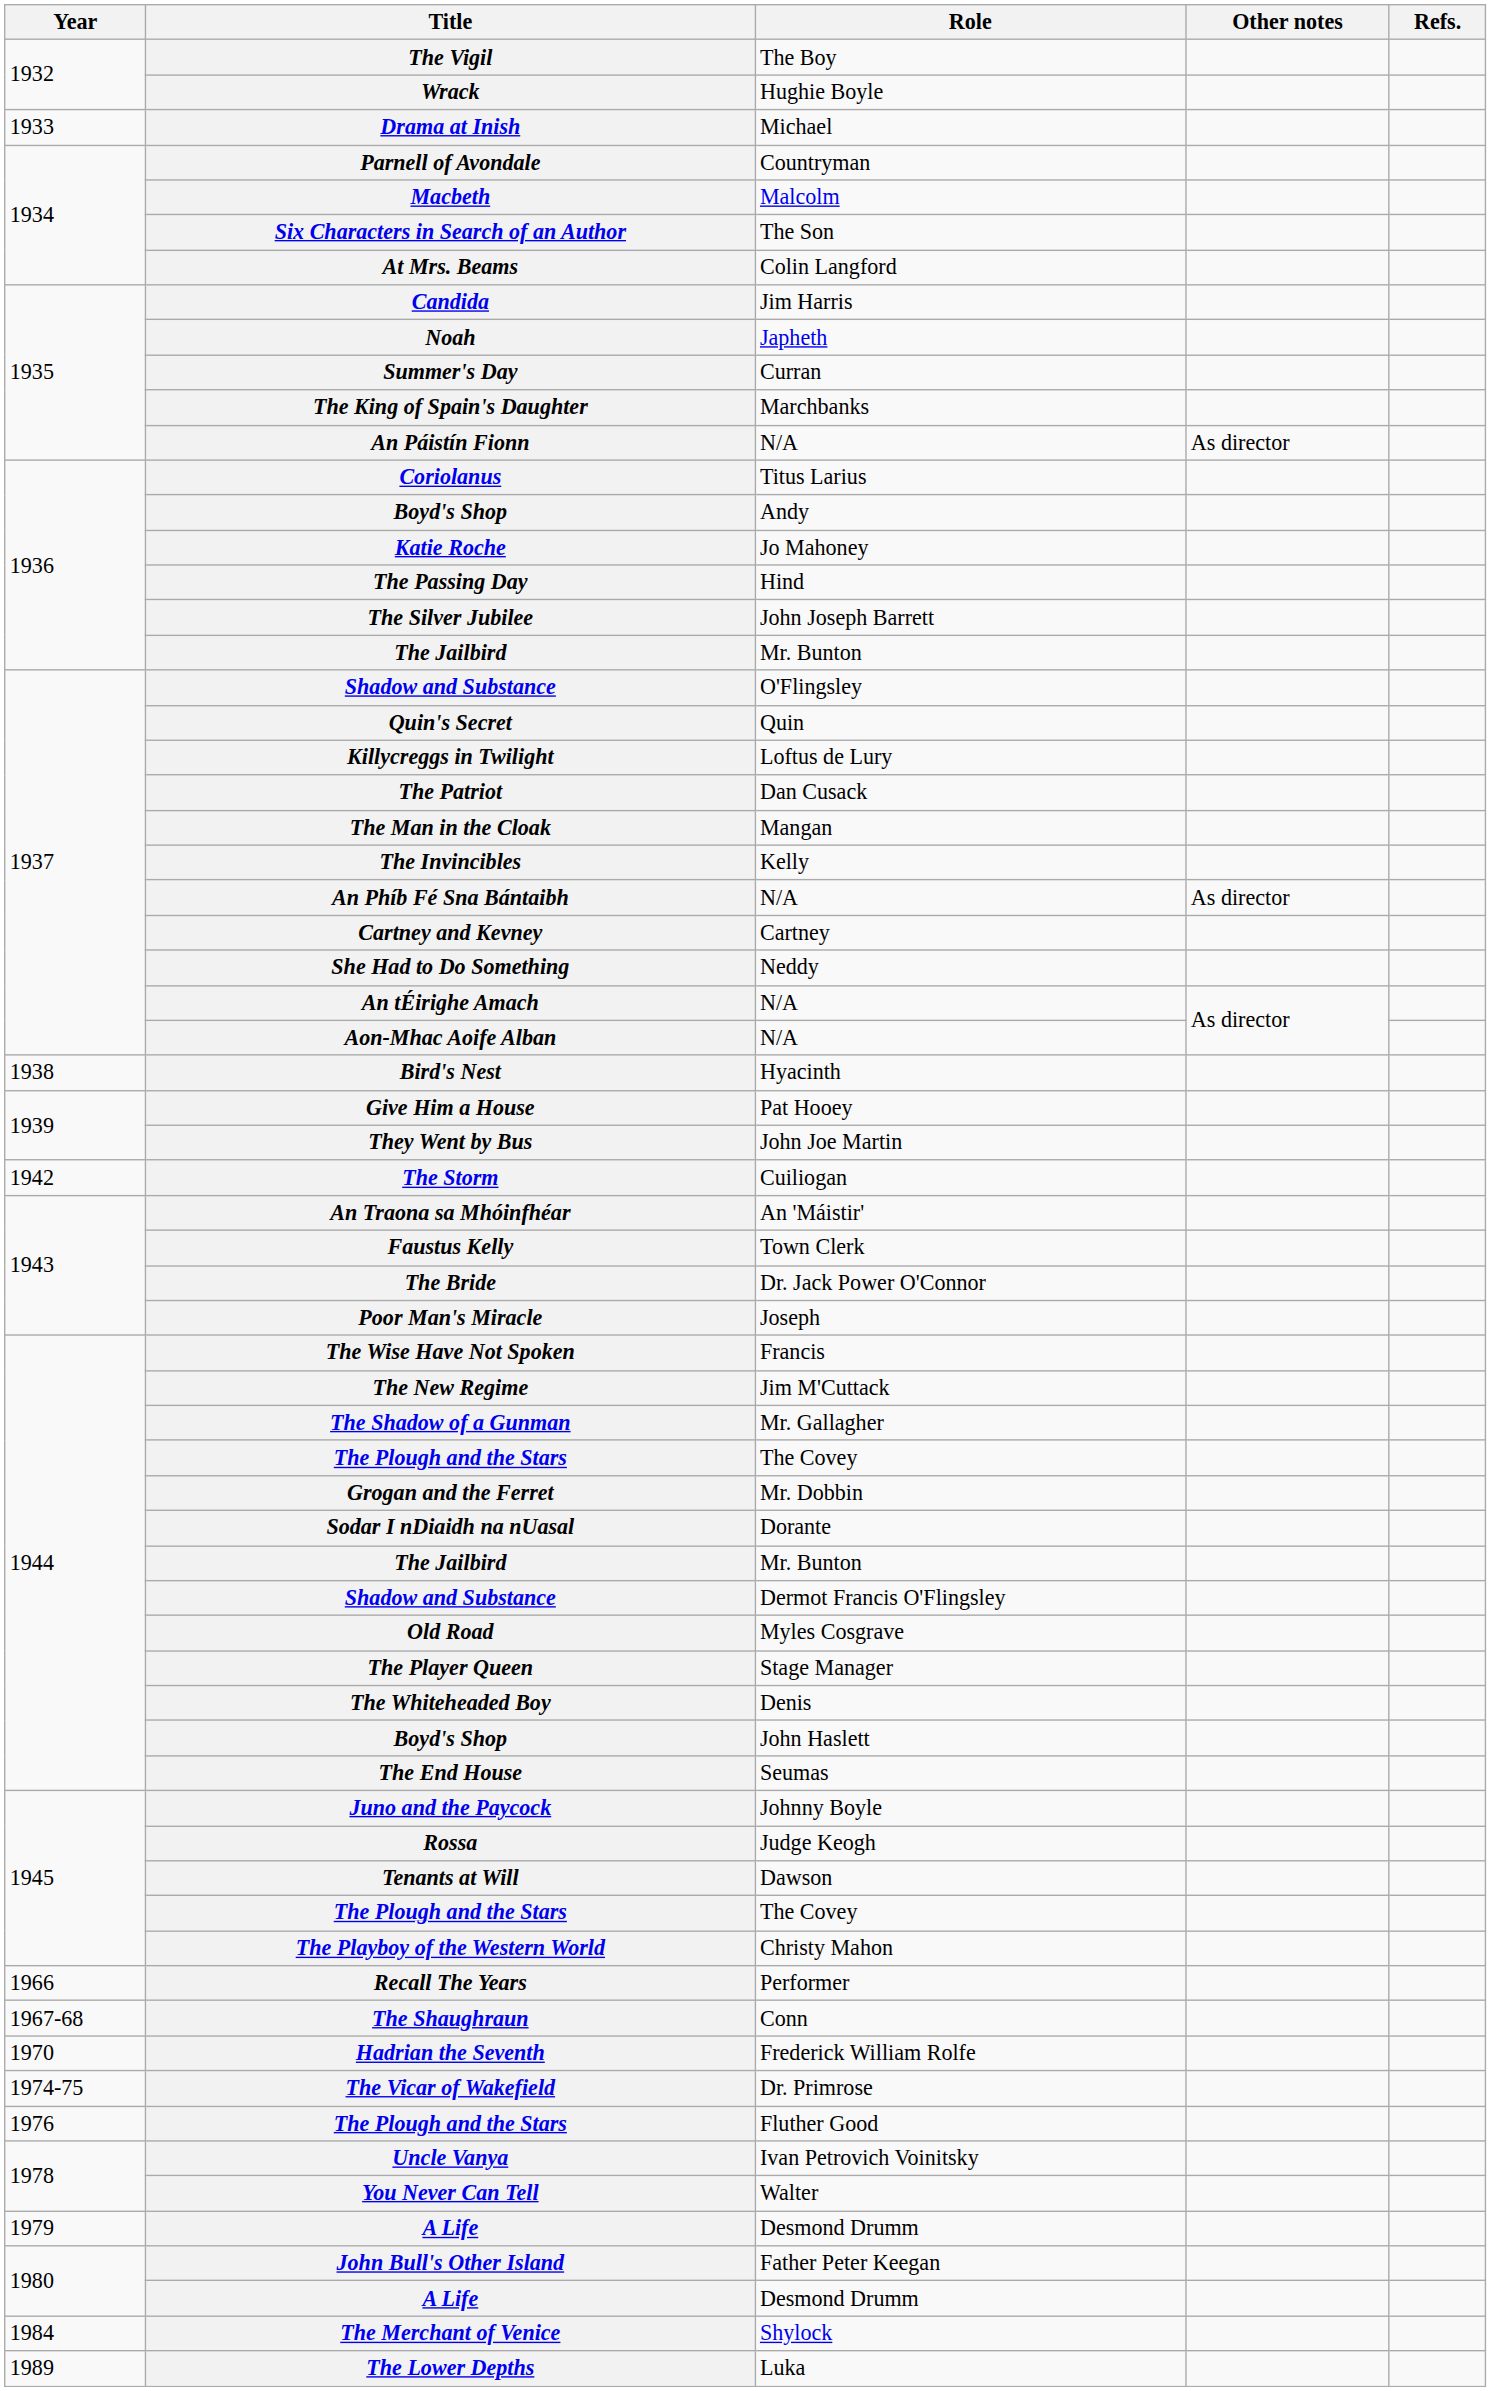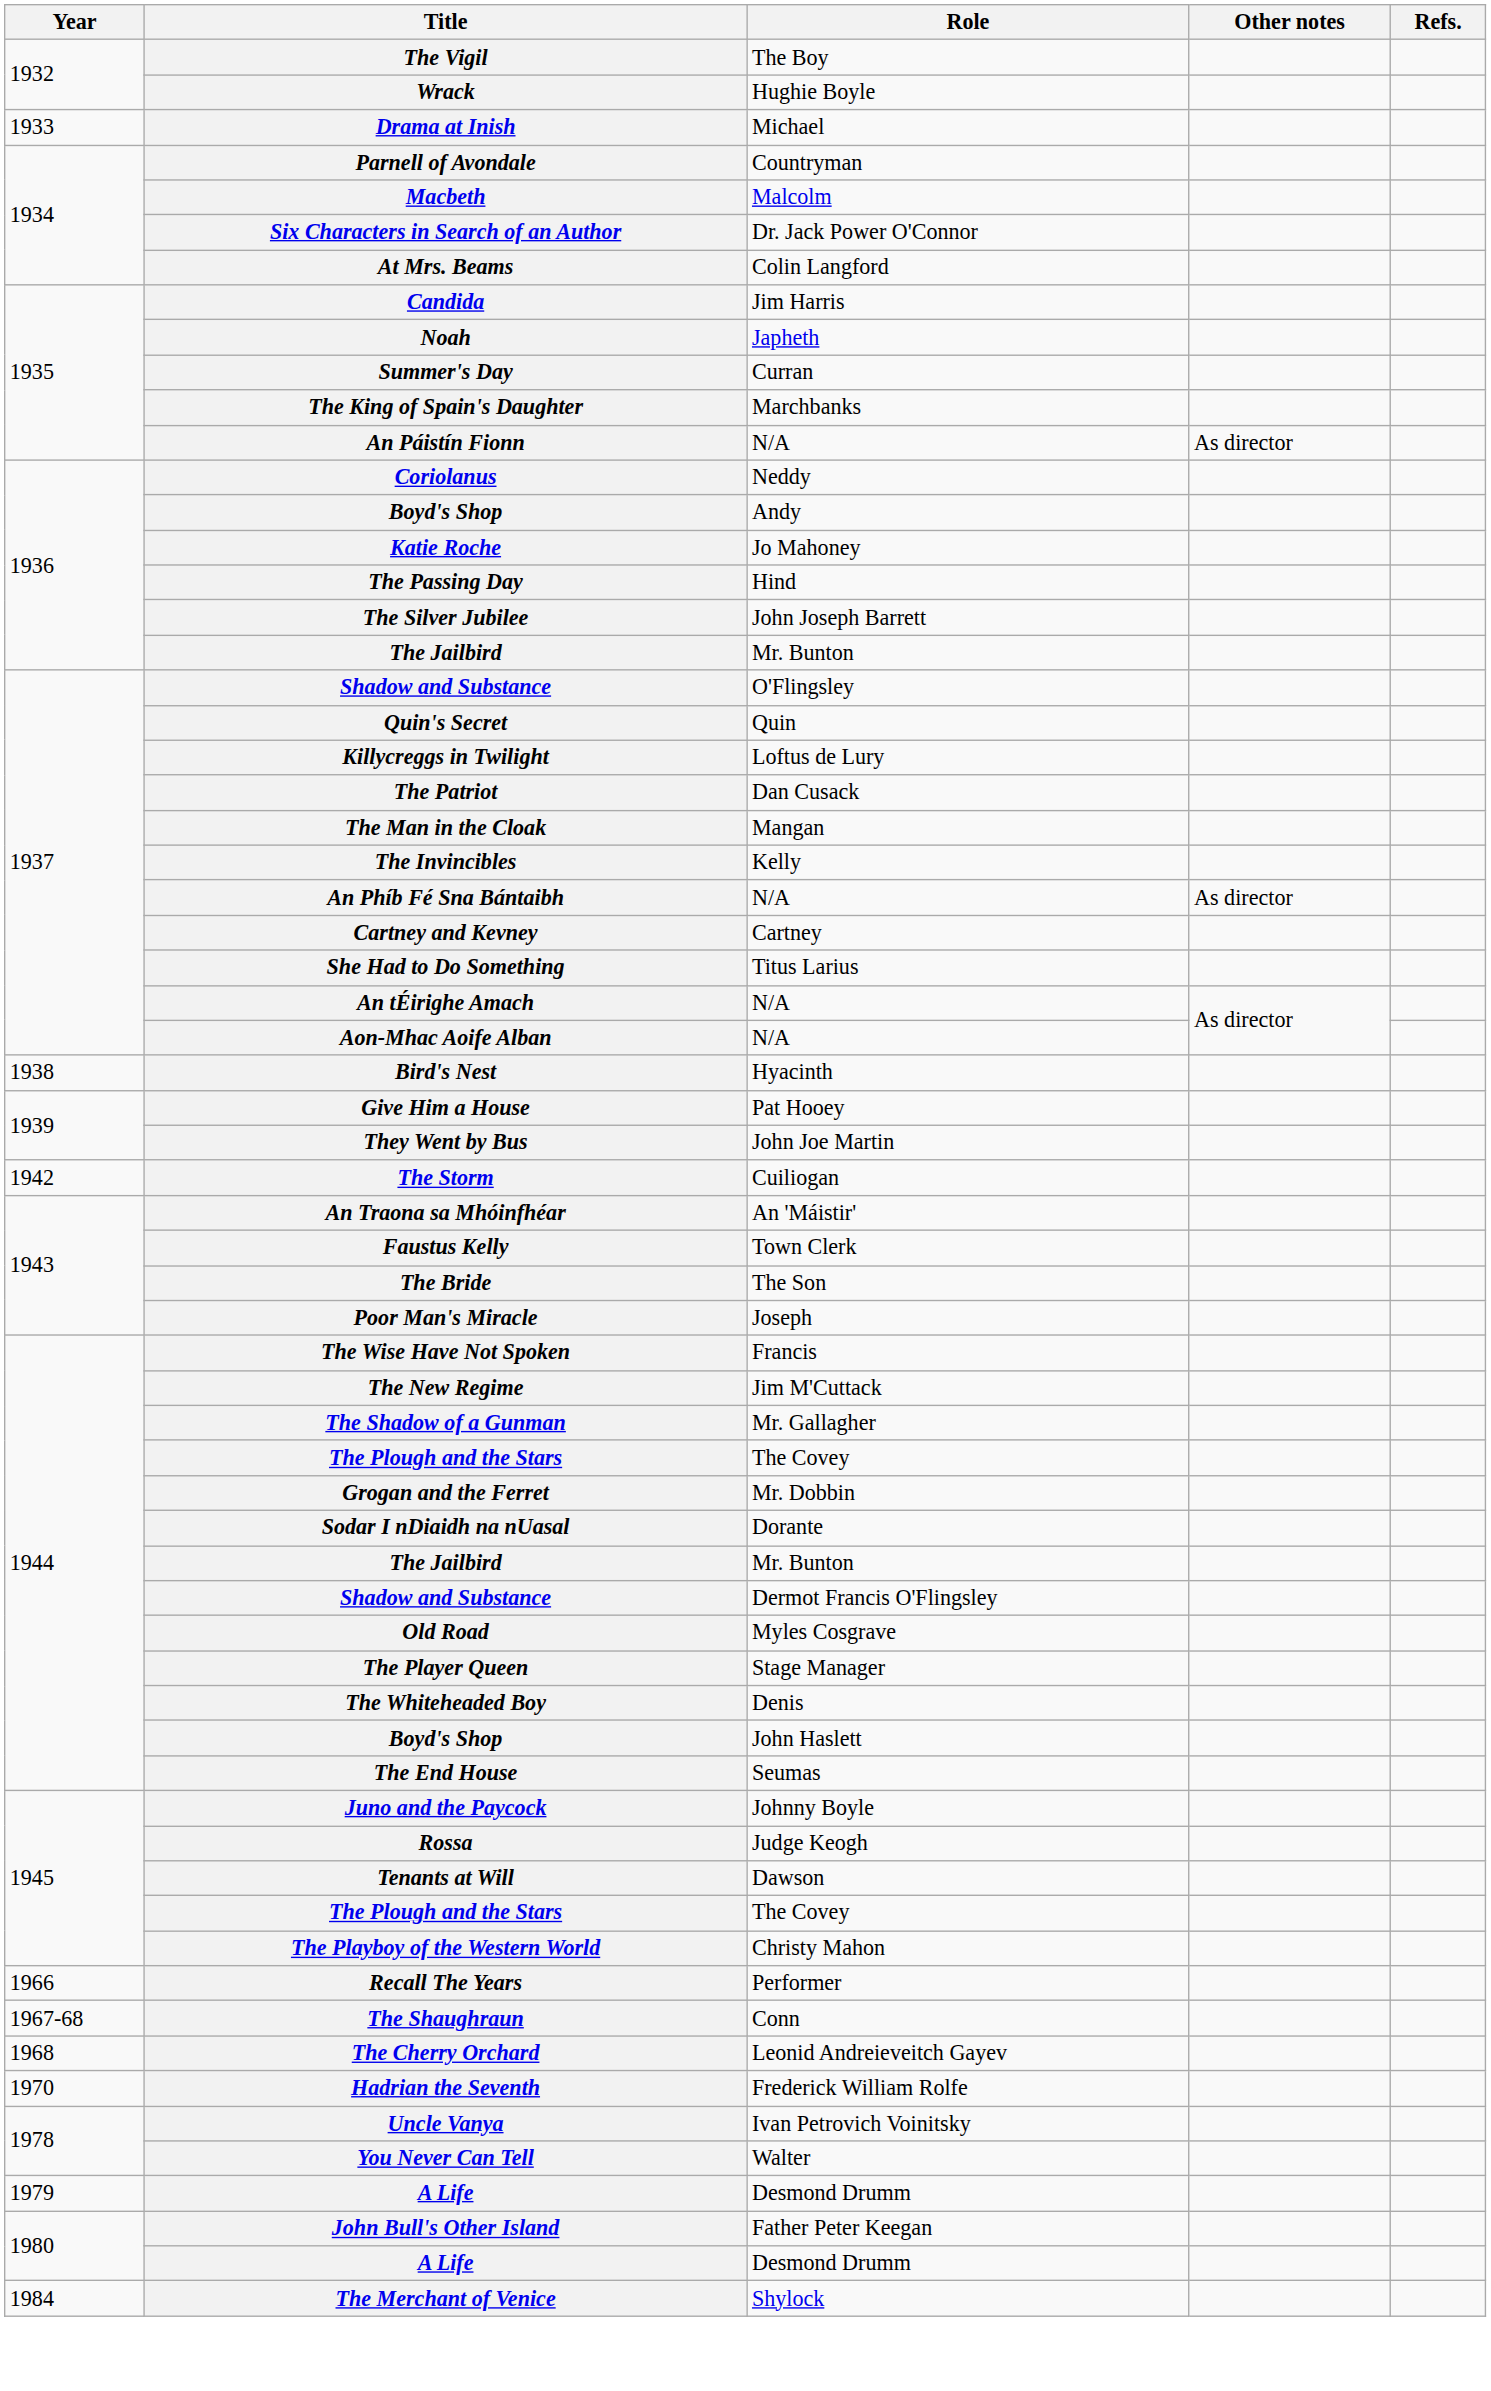Six Characters in Search of an Author | Role: The Son -> Dr. Jack Power O'Connor
Coriolanus | Role: Titus Larius -> Neddy
She Had to Do Something | Role: Neddy -> Titus Larius
The Bride | Role: Dr. Jack Power O'Connor -> The Son
+ row: 1968 | The Cherry Orchard | Leonid Andreieveitch Gayev
- row: 1974-75 | The Vicar of Wakefield | Dr. Primrose
- row: 1976 | The Plough and the Stars | Fluther Good
- row: 1989 | The Lower Depths | Luka
